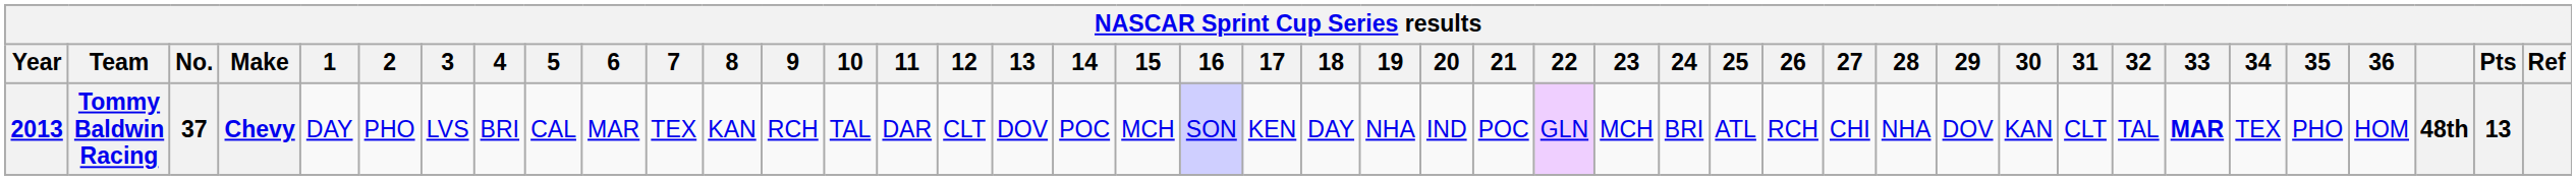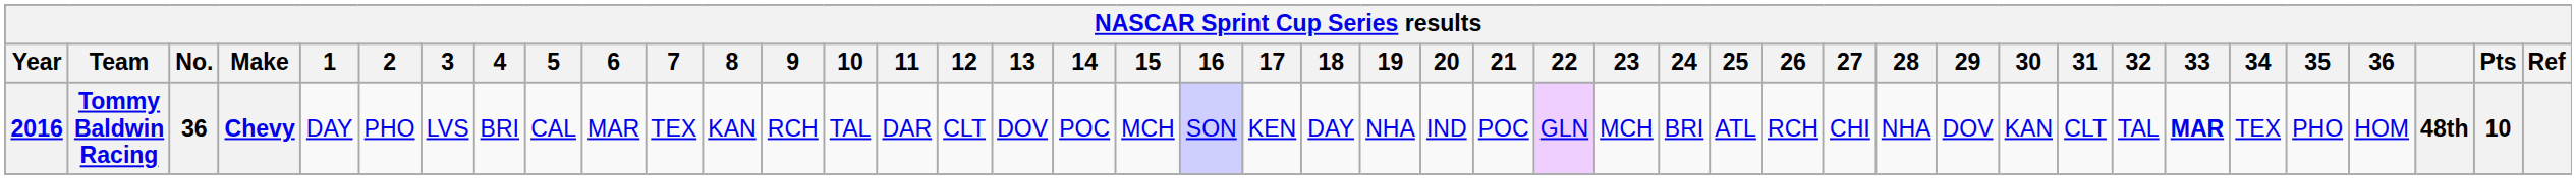Tommy Baldwin Racing | Year: 2013 -> 2016
Tommy Baldwin Racing | No.: 37 -> 36
Tommy Baldwin Racing | Pts: 13 -> 10
